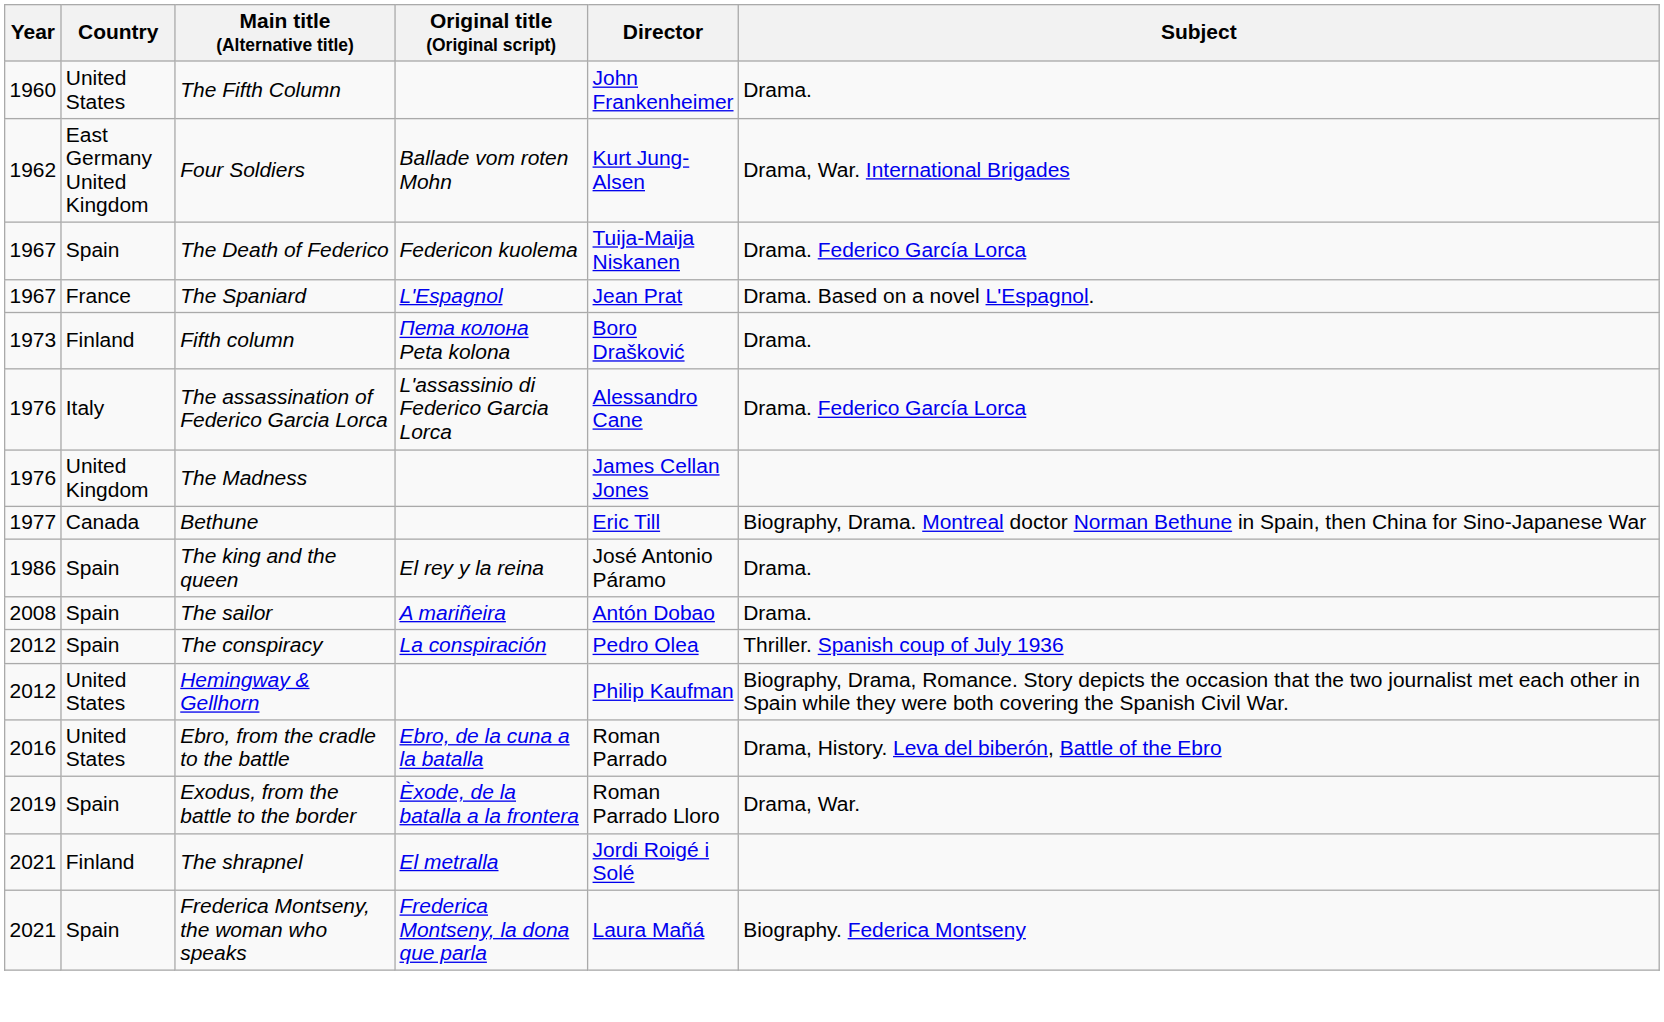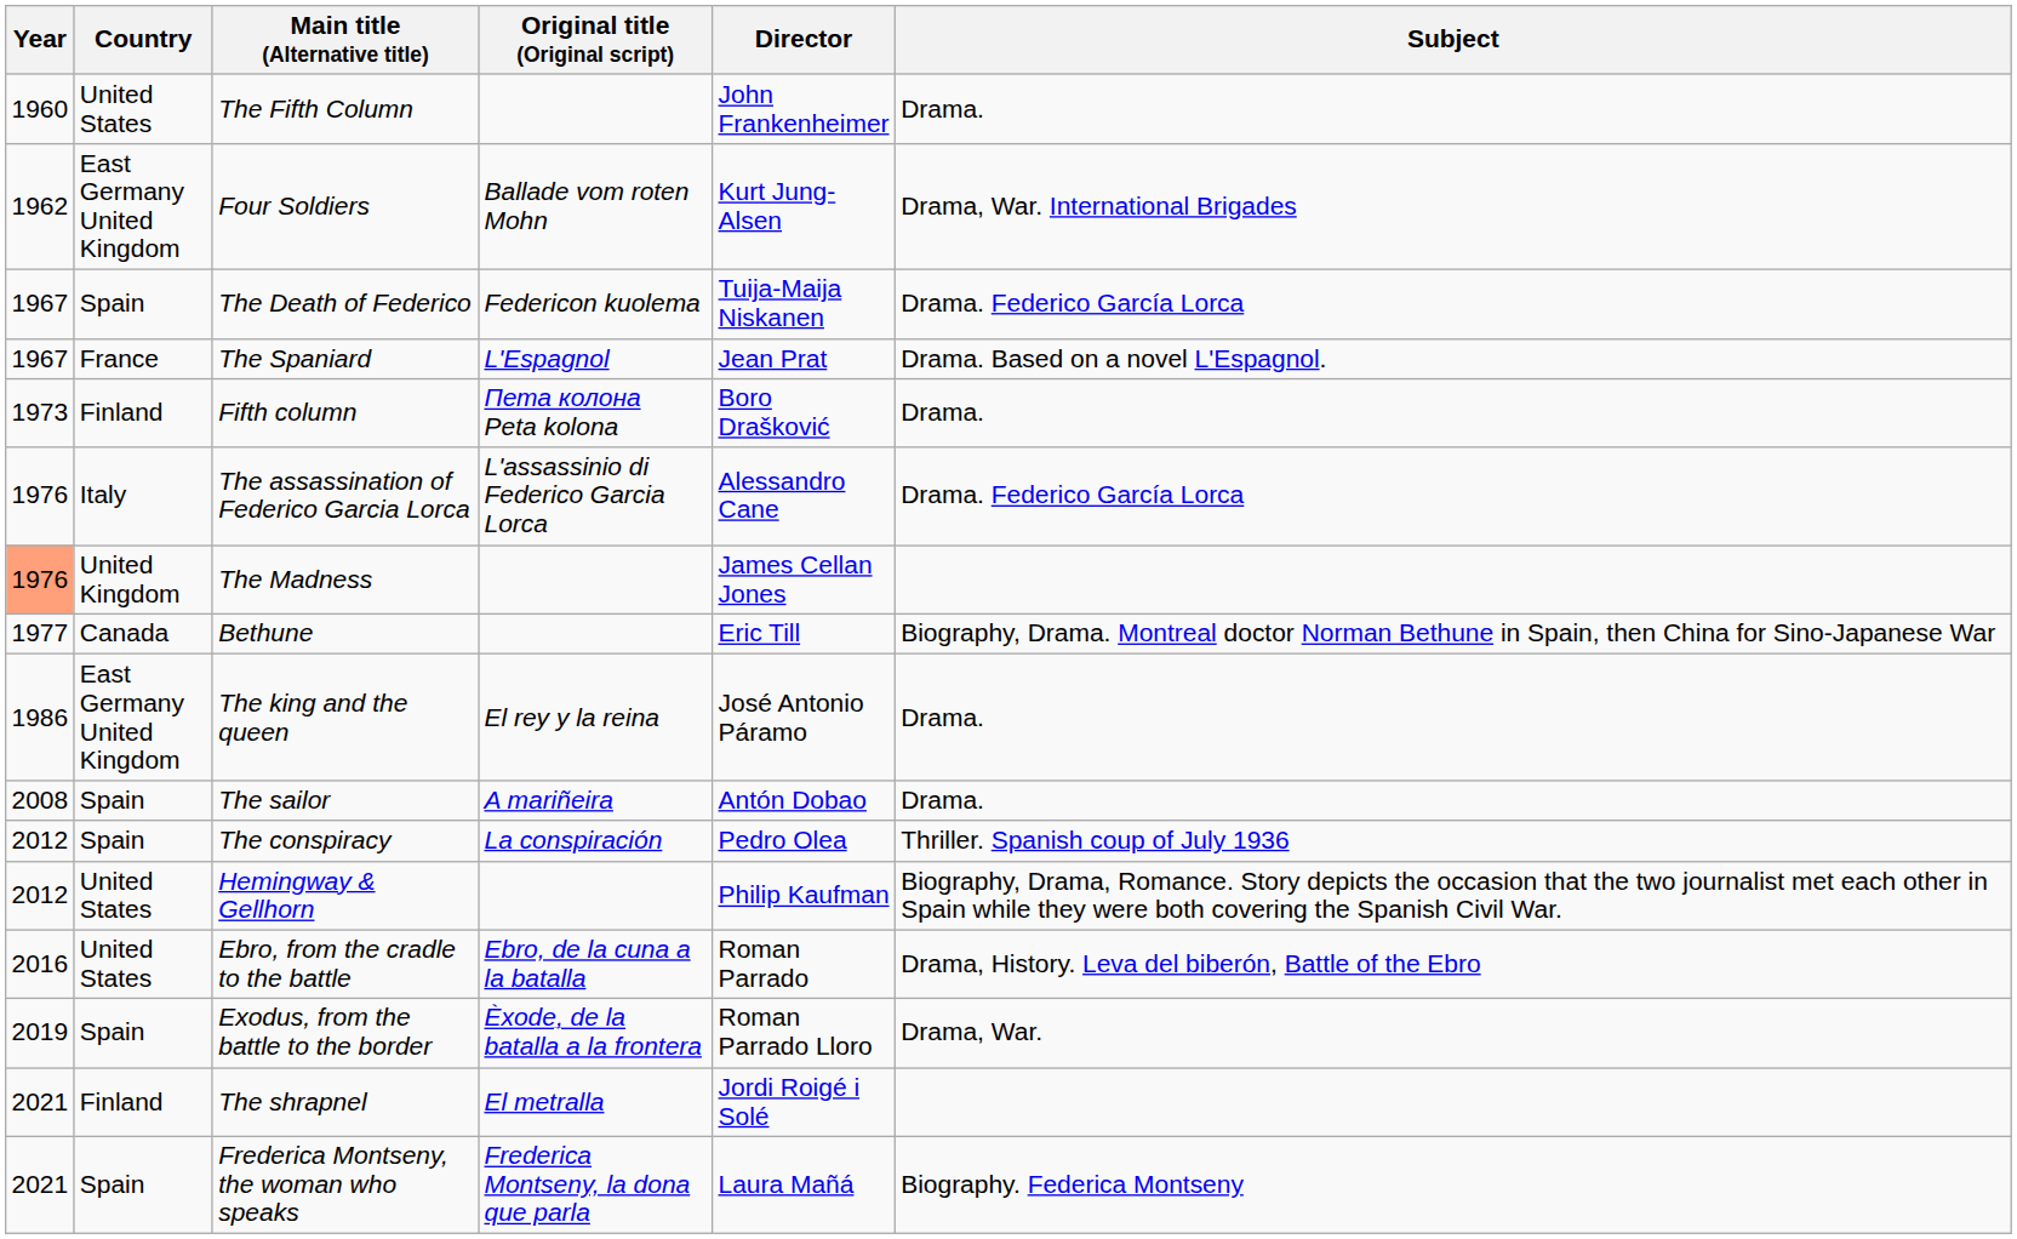The Madness | Year: no background -> lightsalmon background
The king and the queen | Country: Spain -> East Germany United Kingdom
